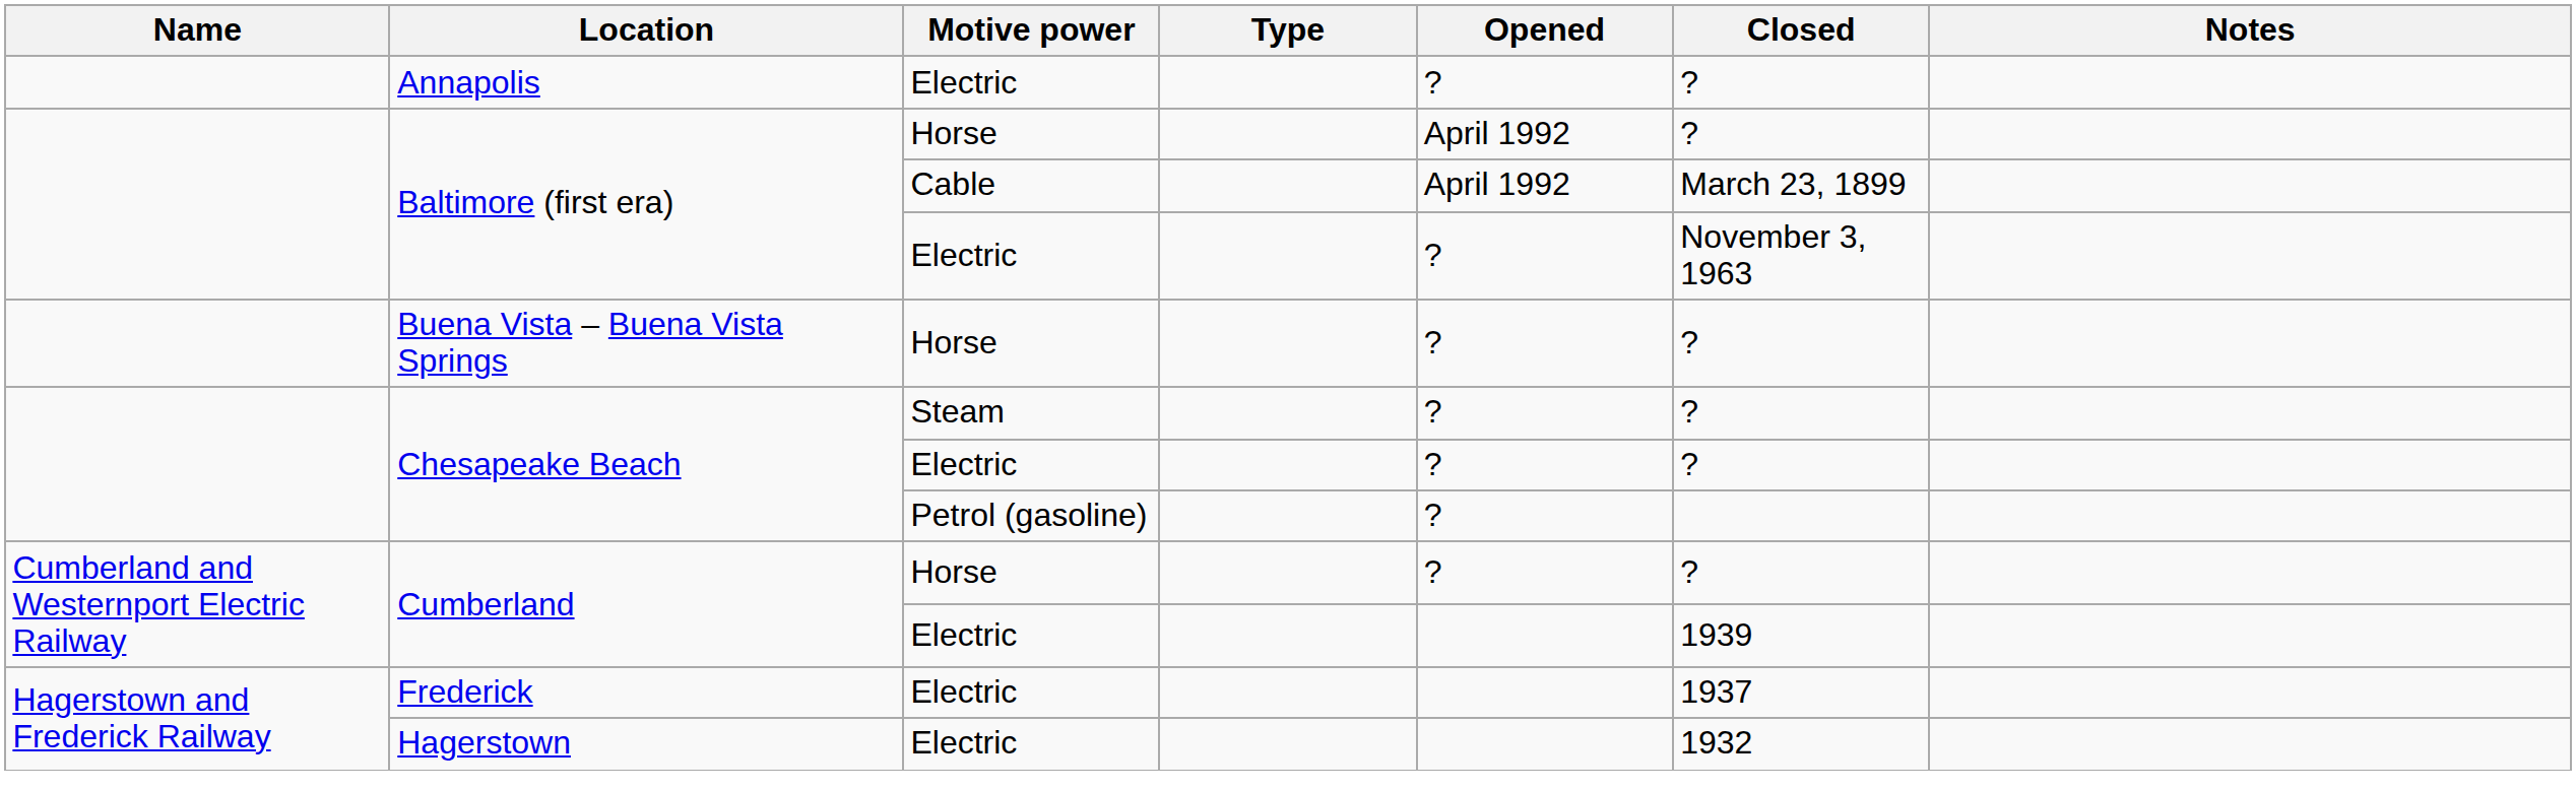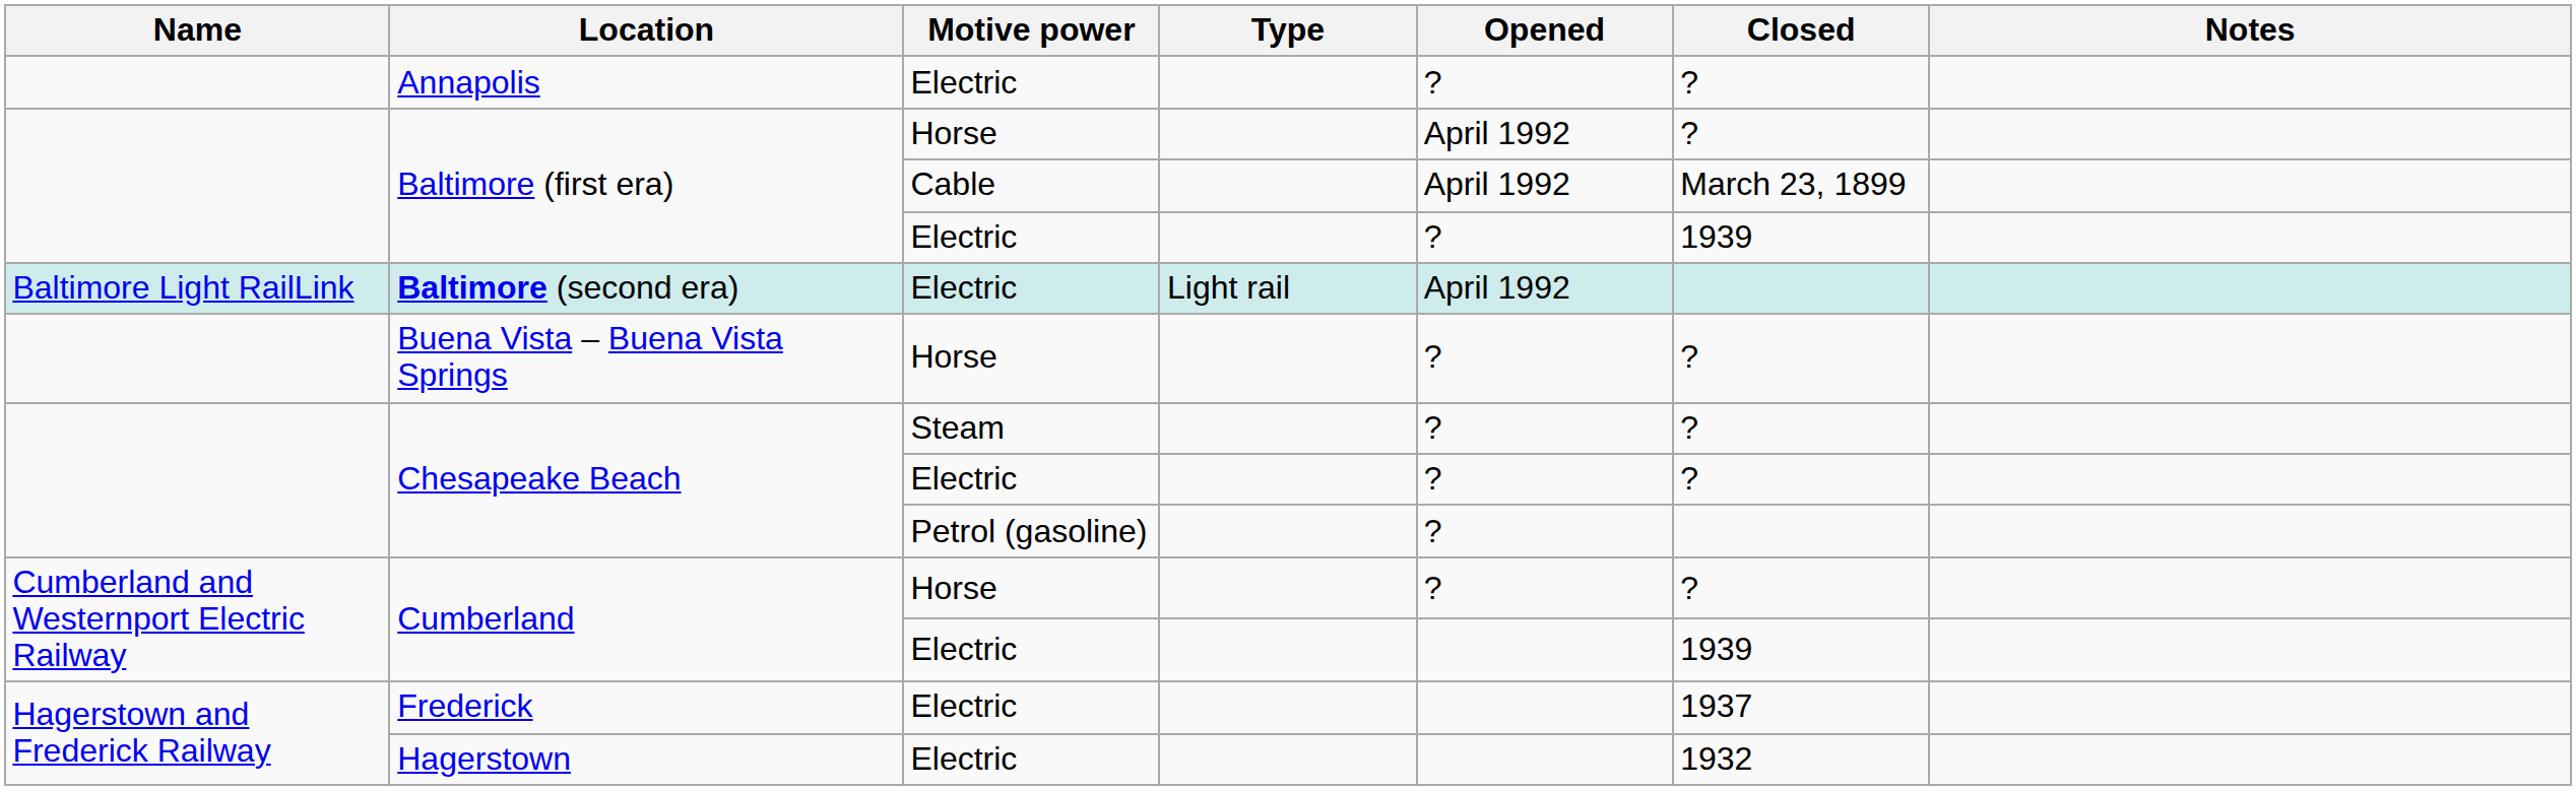Baltimore (first era) / Electric | Closed: November 3, 1963 -> 1939
+ row: Baltimore Light RailLink | Baltimore (second era) | Electric | Light rail | April 1992
